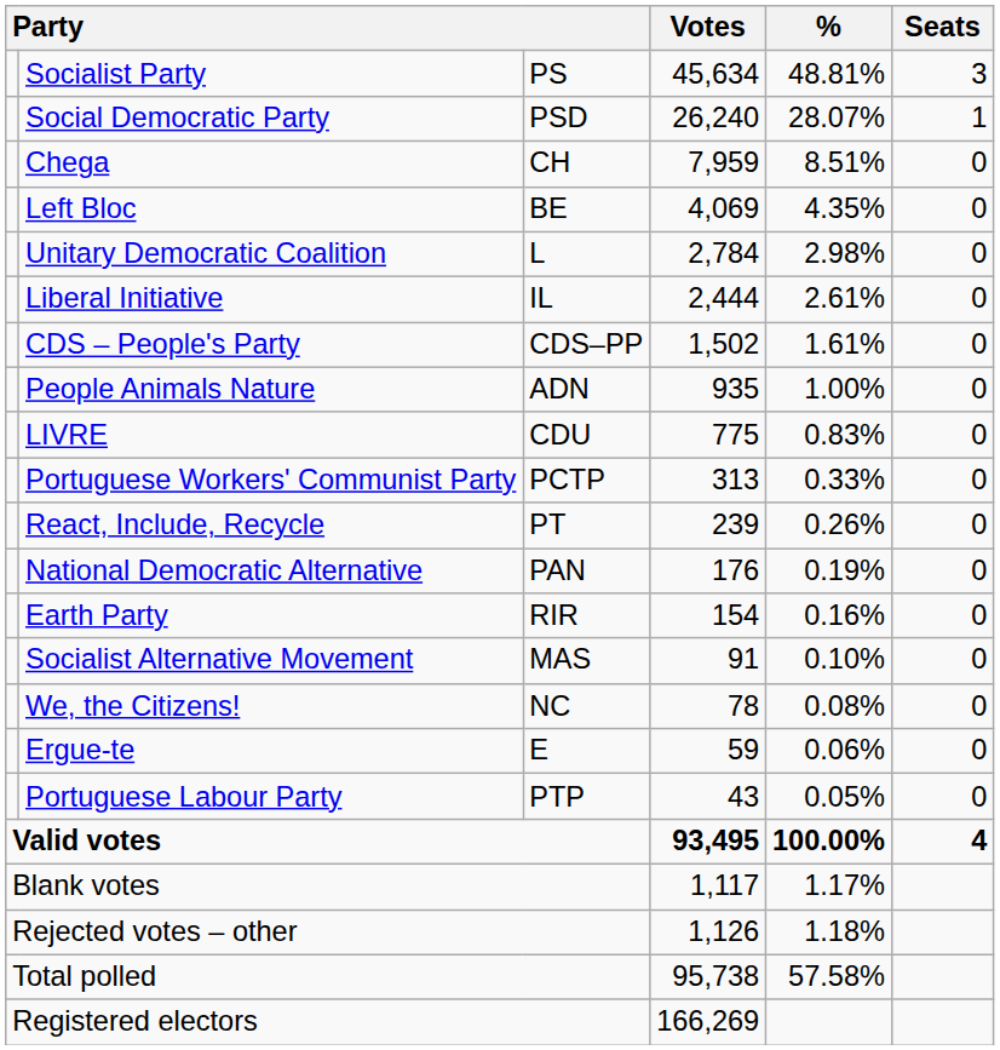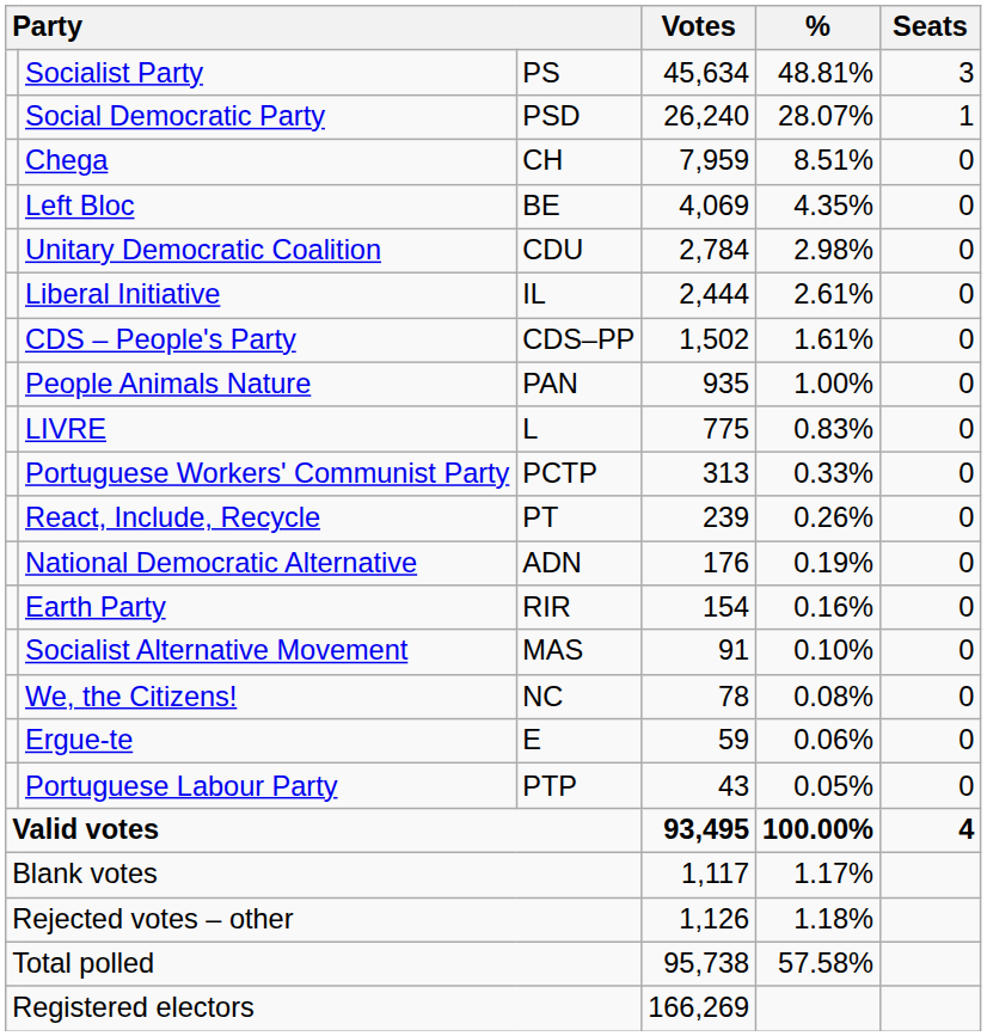Unitary Democratic Coalition | column 3: L -> CDU
People Animals Nature | column 3: ADN -> PAN
LIVRE | column 3: CDU -> L
National Democratic Alternative | column 3: PAN -> ADN
